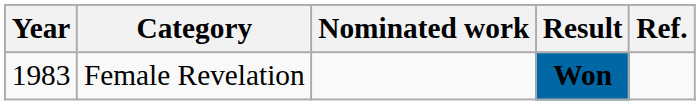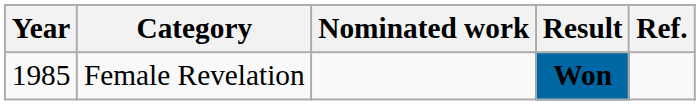Female Revelation | Year: 1983 -> 1985
